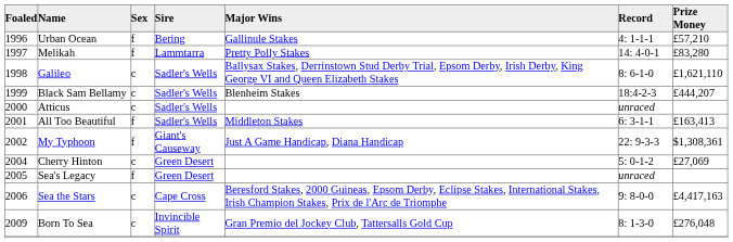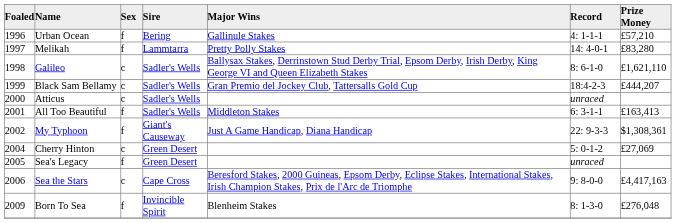Black Sam Bellamy | Major Wins: Blenheim Stakes -> Gran Premio del Jockey Club, Tattersalls Gold Cup
Born To Sea | Sex: c -> f
Born To Sea | Major Wins: Gran Premio del Jockey Club, Tattersalls Gold Cup -> Blenheim Stakes
